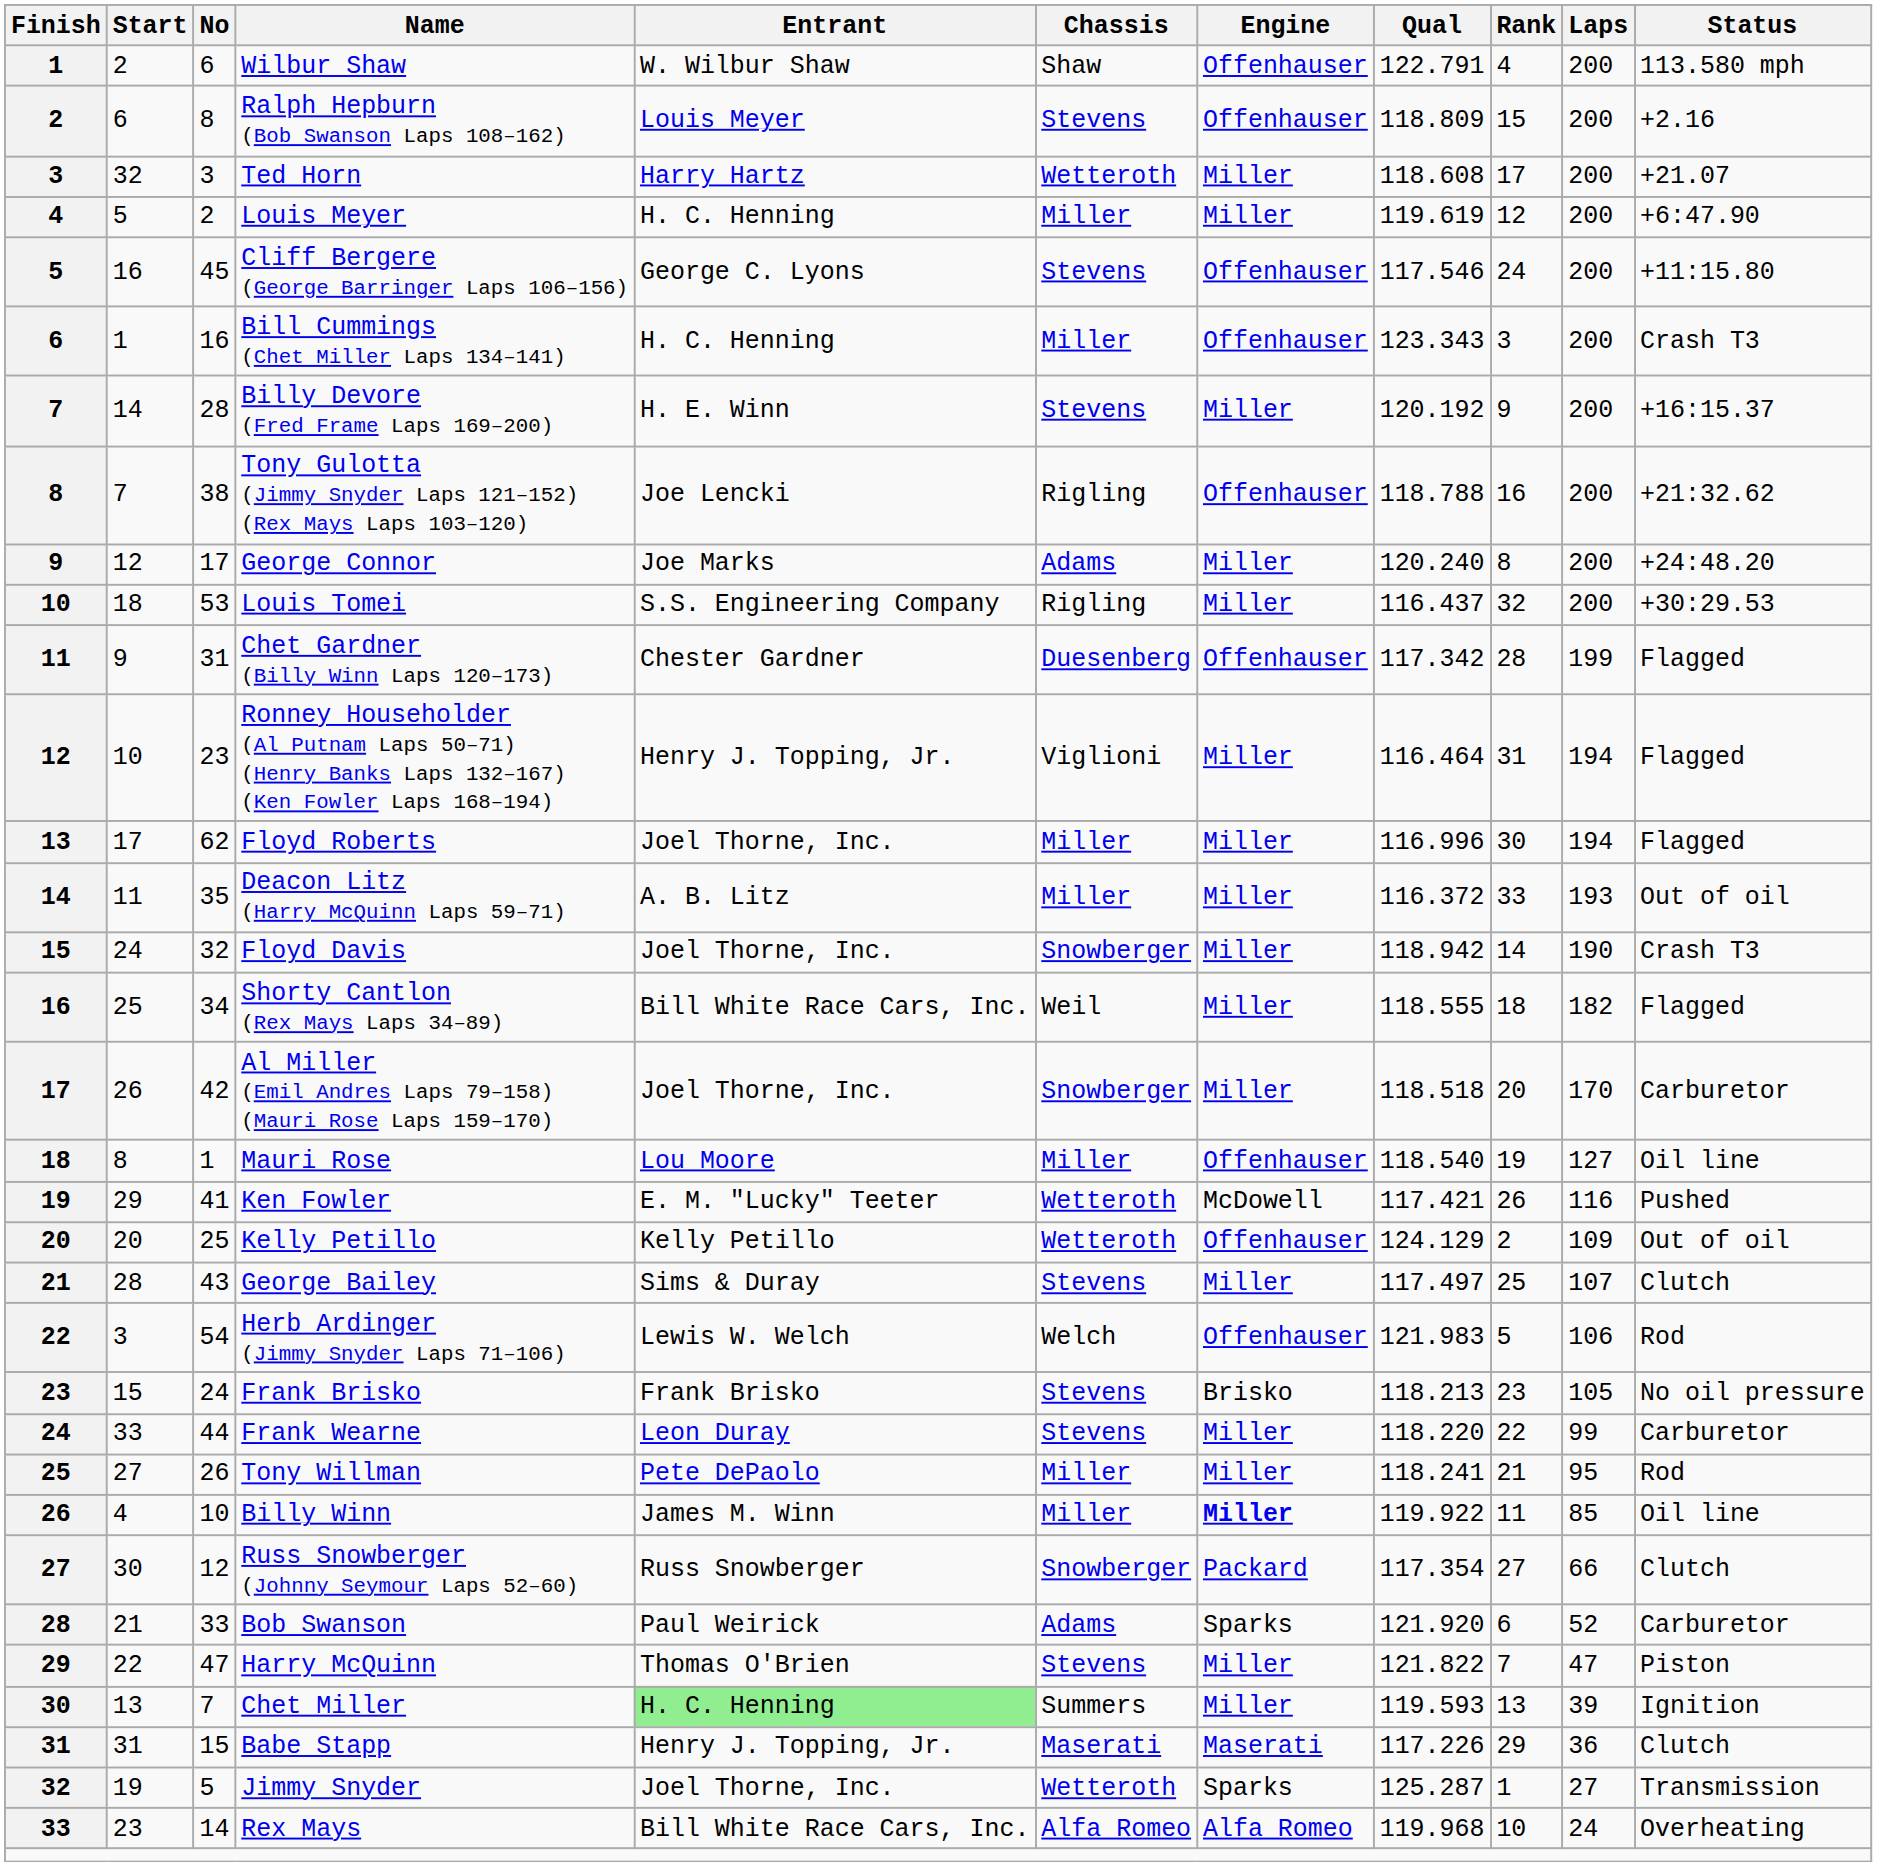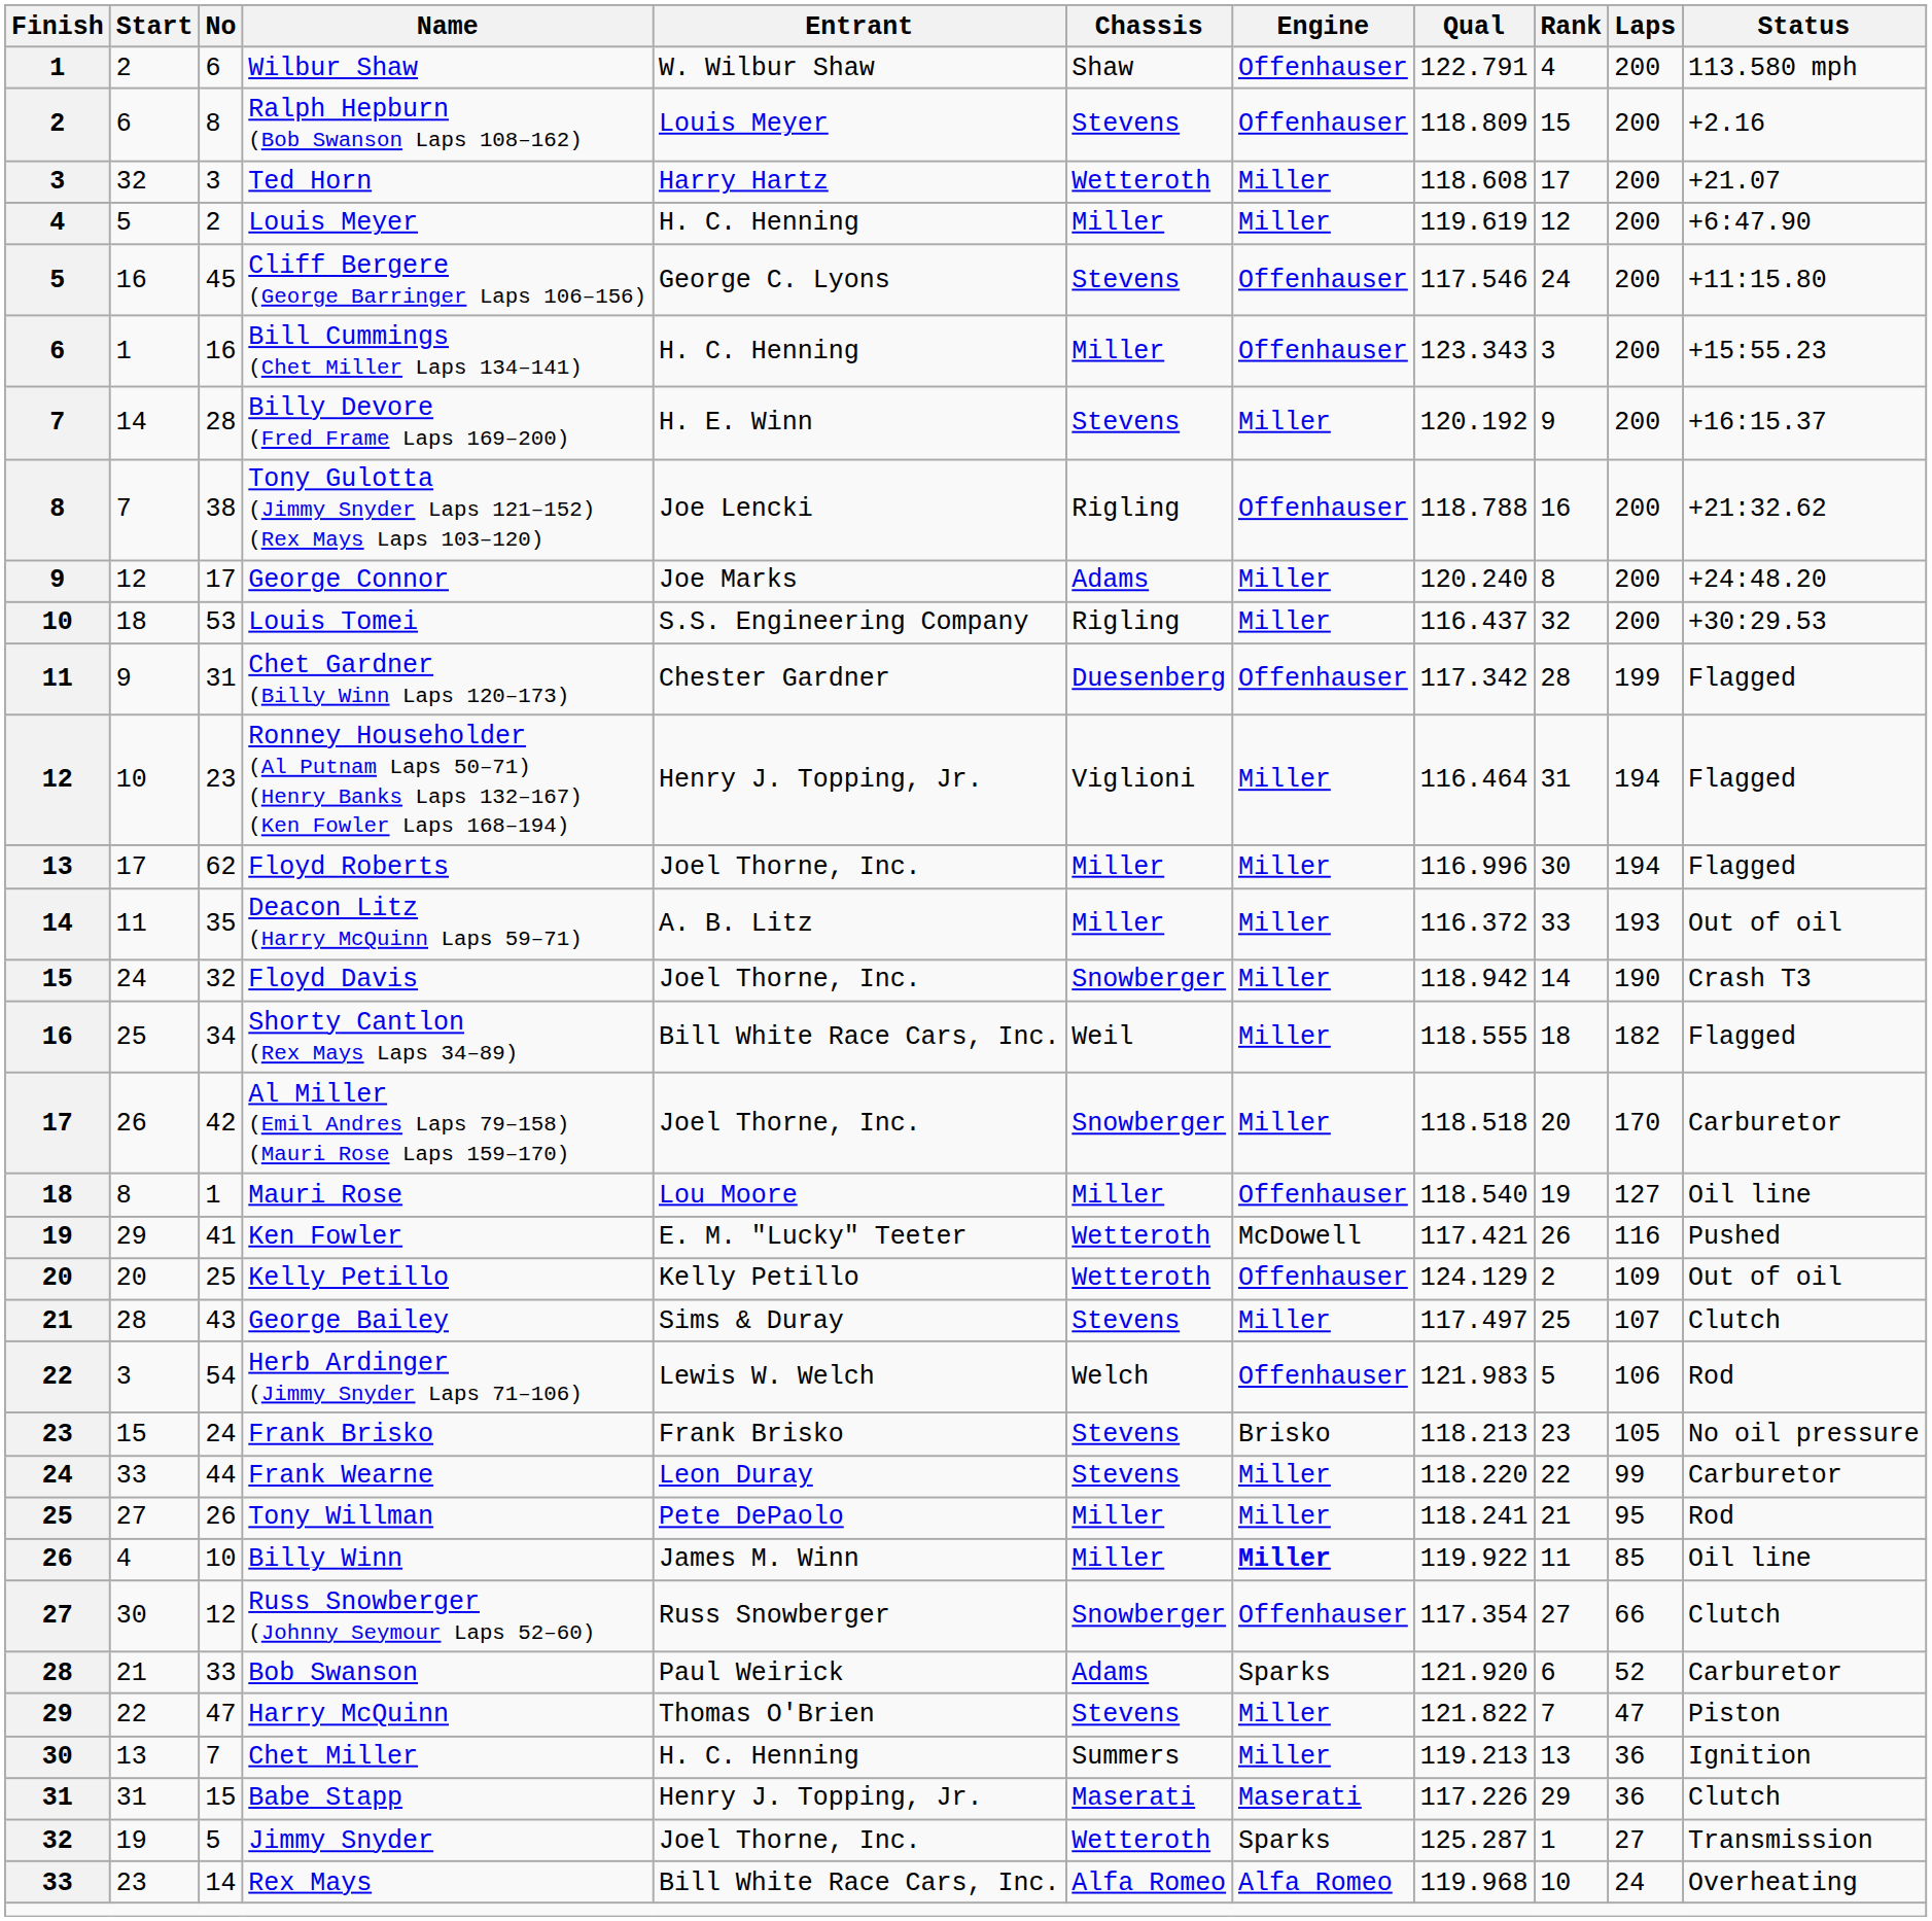Bill Cummings (Chet Miller Laps 134–141) | Status: Crash T3 -> +15:55.23
Russ Snowberger (Johnny Seymour Laps 52–60) | Engine: Packard -> Offenhauser
Chet Miller | Entrant: lightgreen background -> no background
Chet Miller | Qual: 119.593 -> 119.213
Chet Miller | Laps: 39 -> 36
